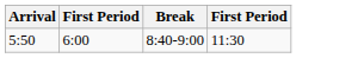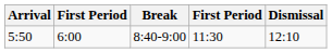+ column: Dismissal | 12:10
